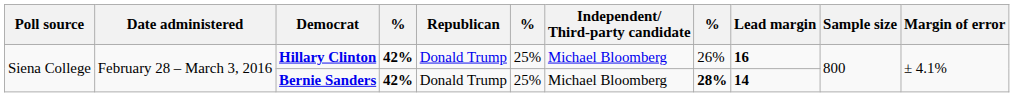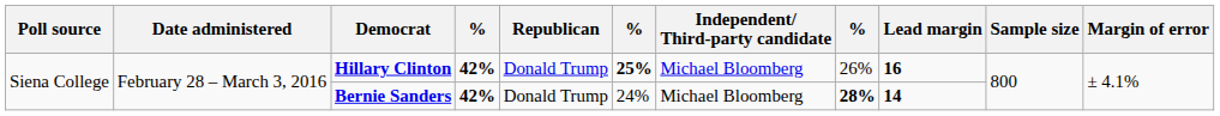Hillary Clinton | column 6: normal -> bold
Bernie Sanders | column 6: 25% -> 24%
